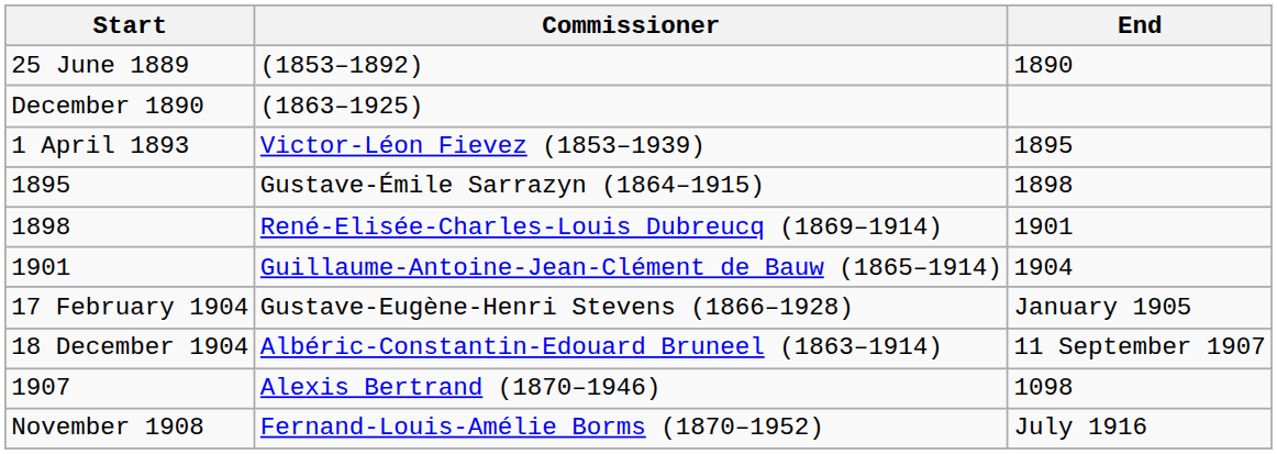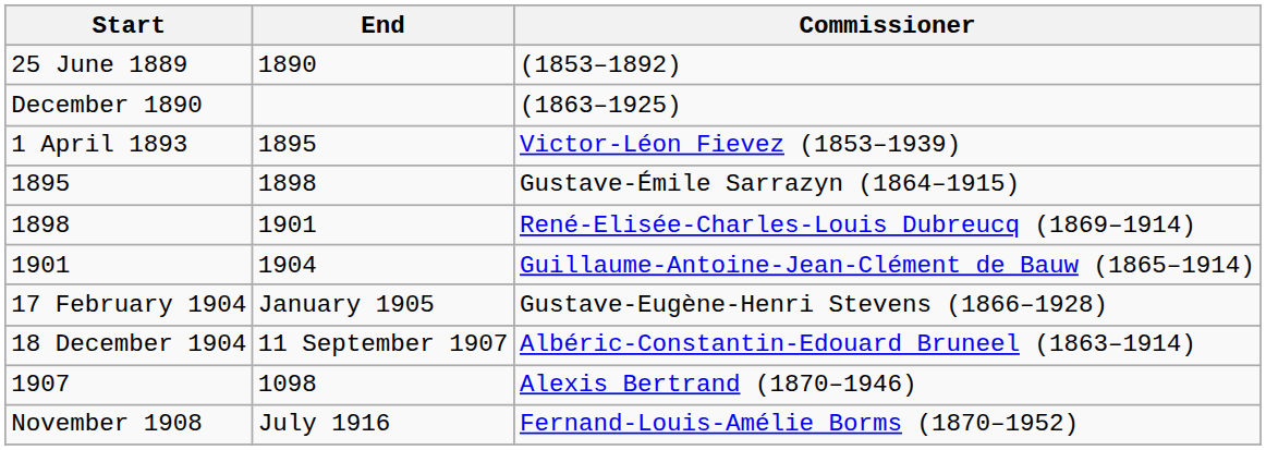columns swapped: End <-> Commissioner
